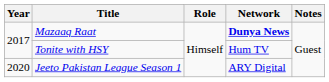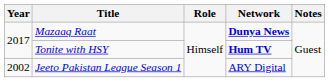Tonite with HSY | Network: normal -> bold
Jeeto Pakistan League Season 1 | Year: 2020 -> 2002
